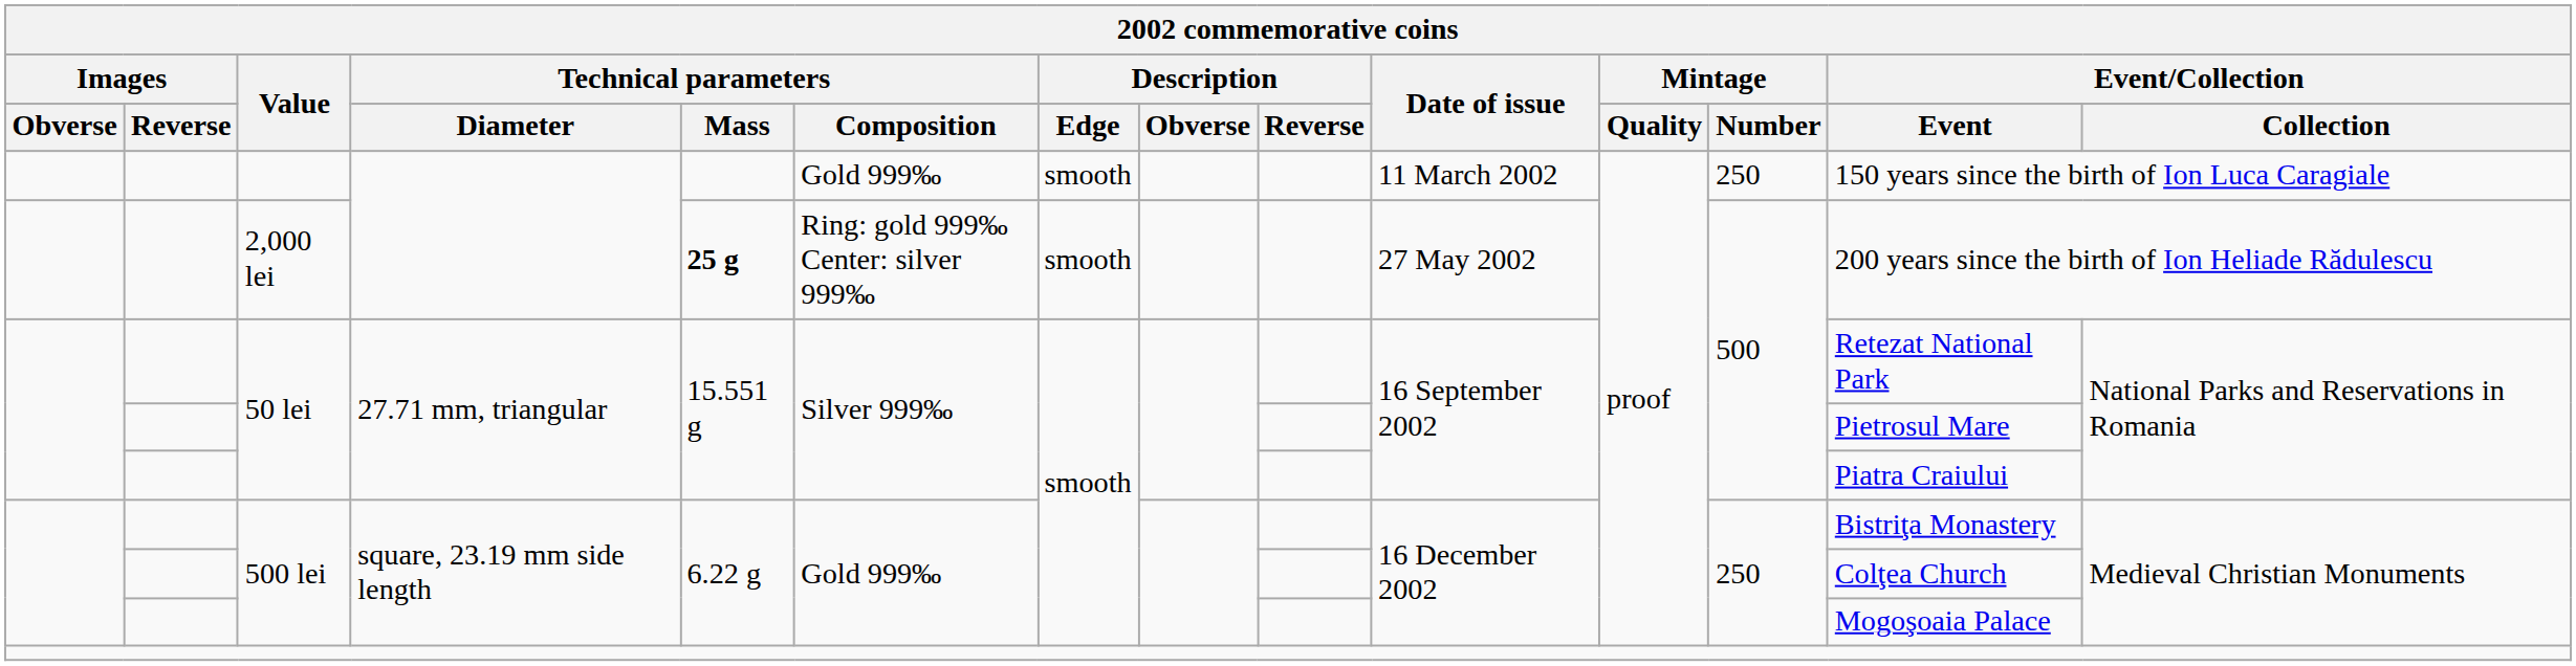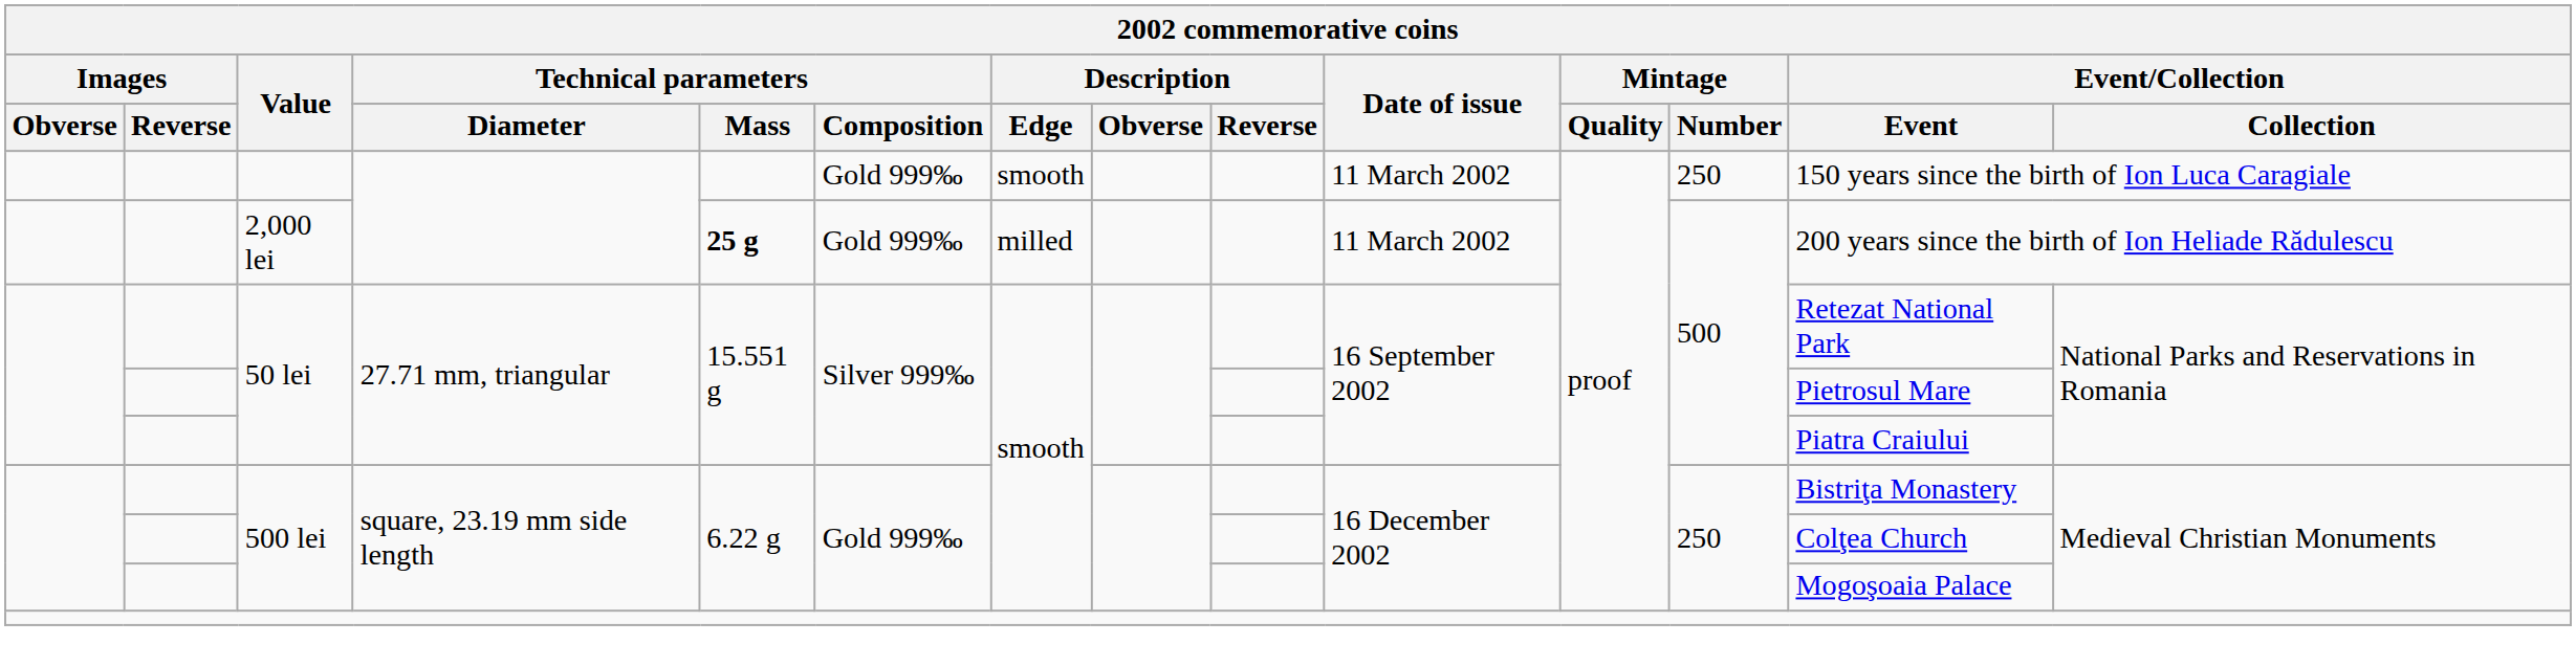2,000 lei | Technical parameters / Composition: Ring: gold 999‰ Center: silver 999‰ -> Gold 999‰
2,000 lei | Description / Edge: smooth -> milled
2,000 lei | Date of issue: 27 May 2002 -> 11 March 2002
